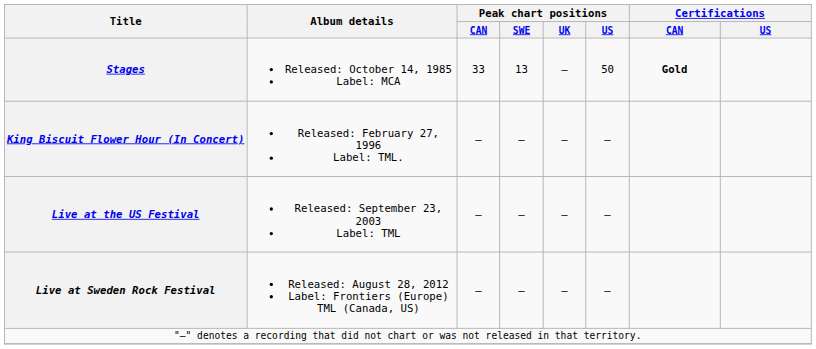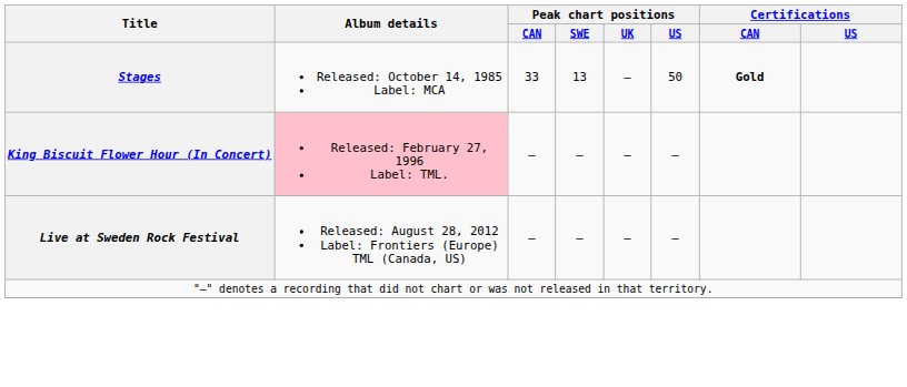King Biscuit Flower Hour (In Concert) | Album details: no background -> pink background
- row: Live at the US Festival | Released: September 23, 2003 Label: TML | — | — | — | —
